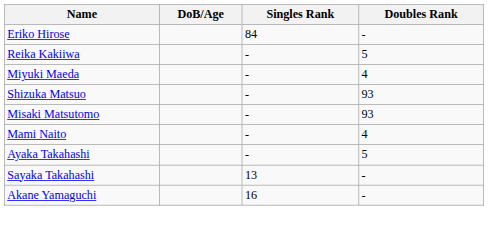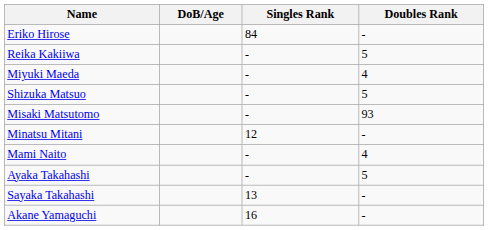Shizuka Matsuo | Doubles Rank: 93 -> 5
+ row: Minatsu Mitani | 12 | -
